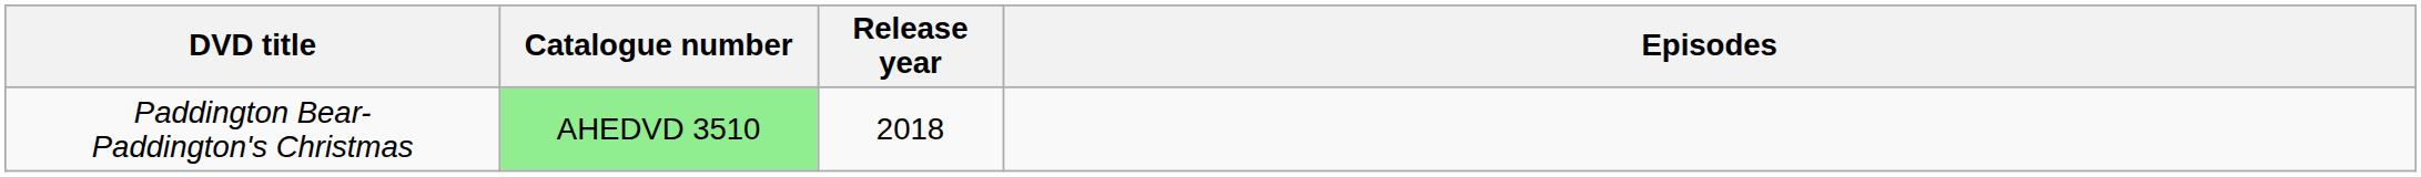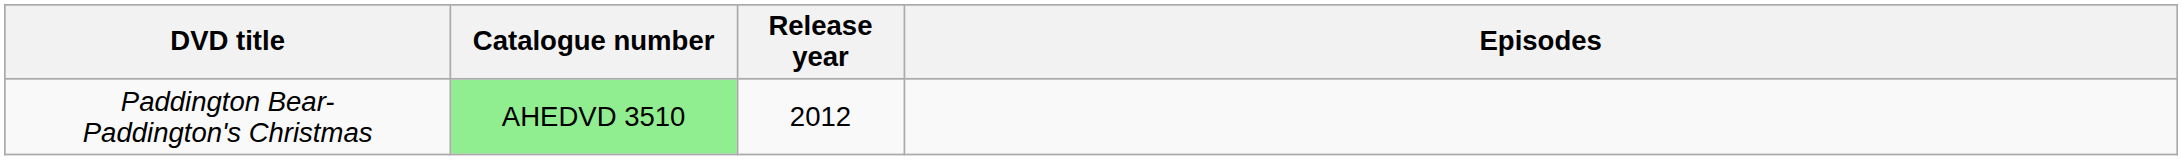Paddington Bear- Paddington's Christmas | Release year: 2018 -> 2012
